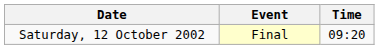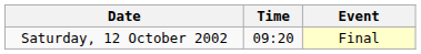columns swapped: Time <-> Event
